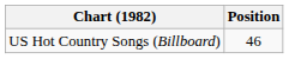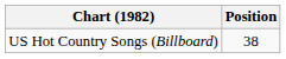US Hot Country Songs (Billboard) | Position: 46 -> 38
